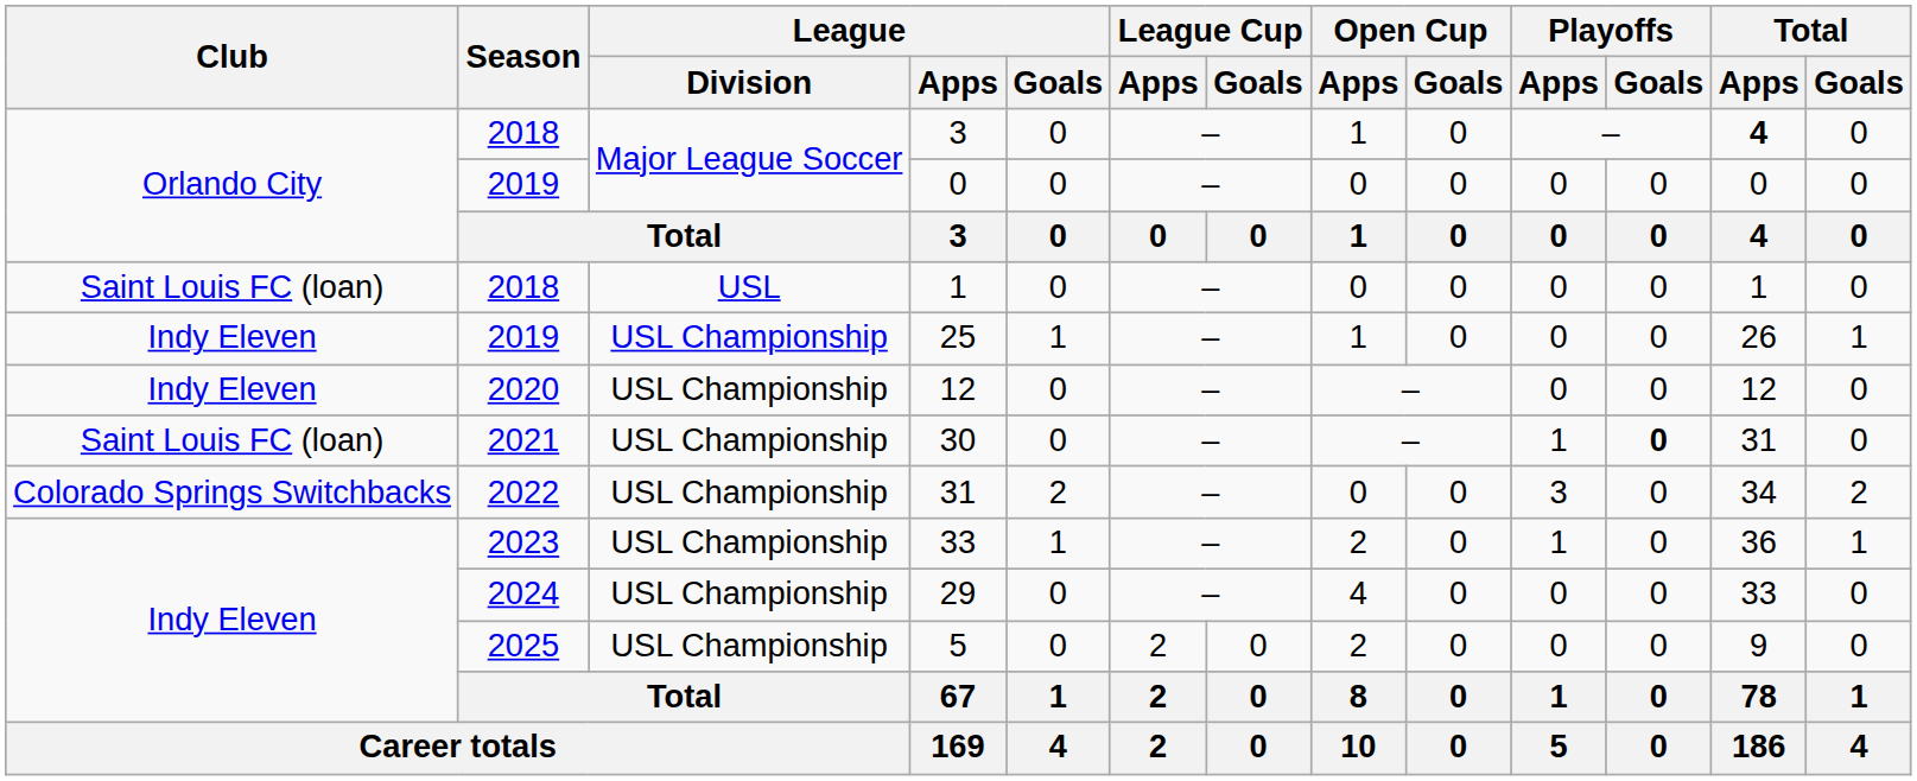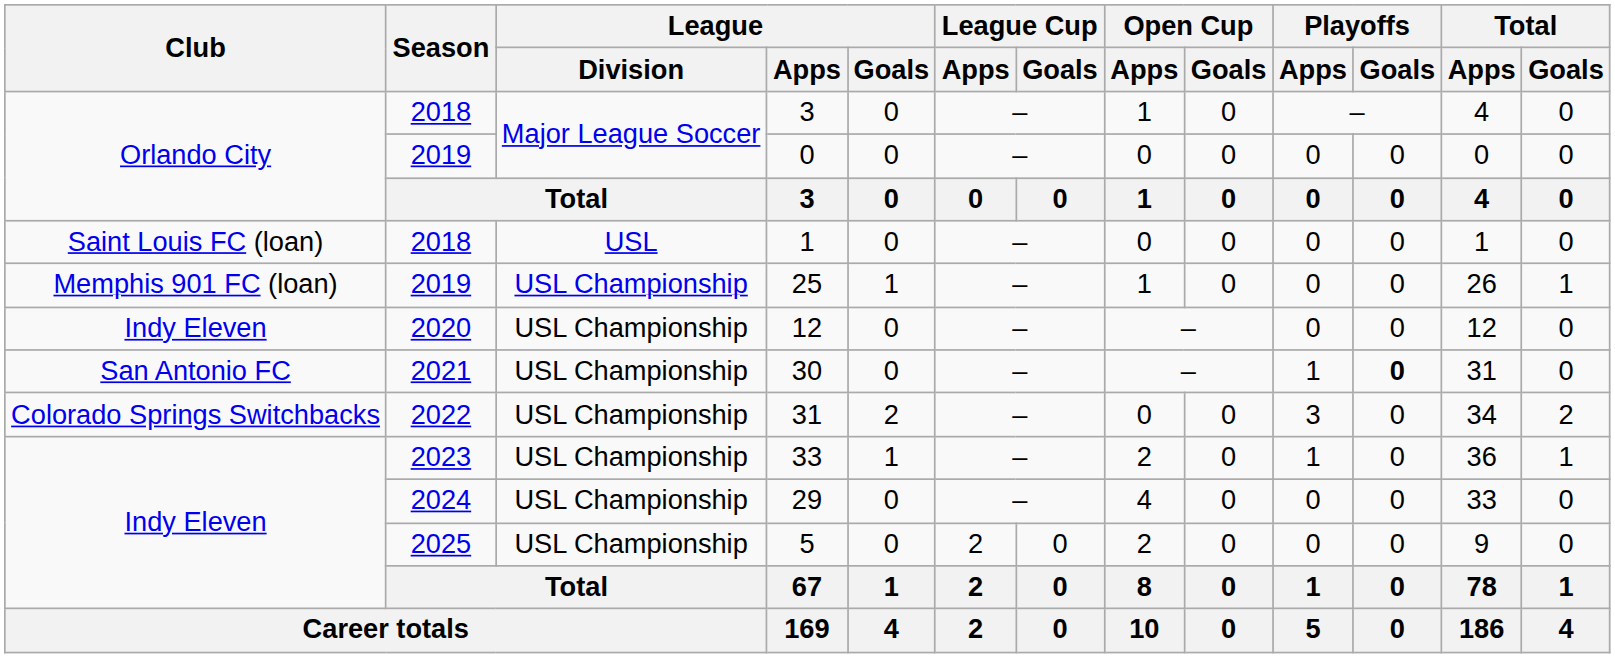2018 / 3 | Total / Apps: bold -> normal
25 | Club: Indy Eleven -> Memphis 901 FC (loan)
30 | Club: Saint Louis FC (loan) -> San Antonio FC
